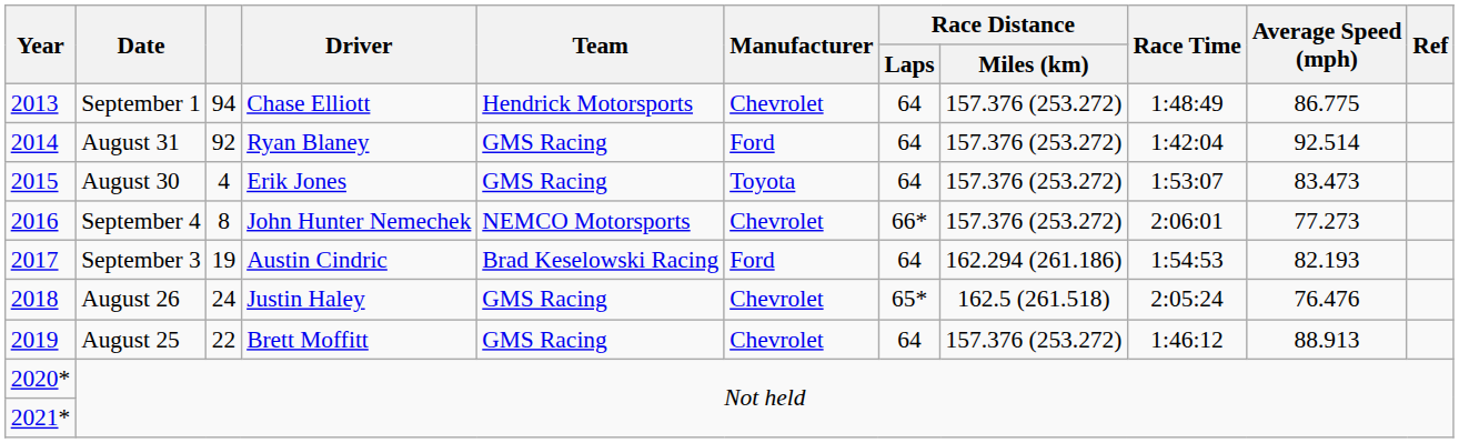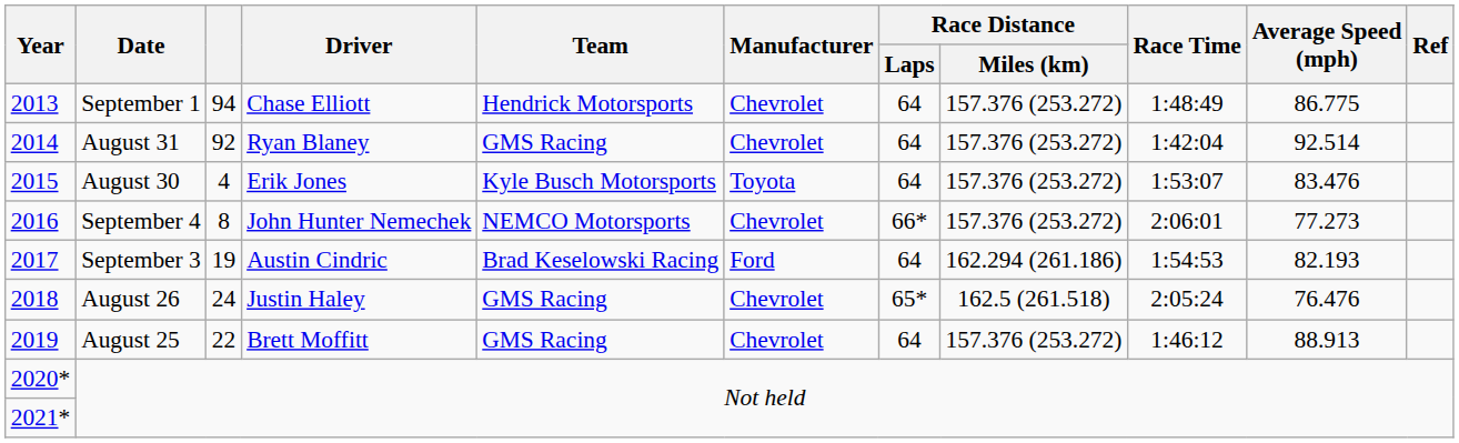2014 | Manufacturer: Ford -> Chevrolet
2015 | Team: GMS Racing -> Kyle Busch Motorsports
2015 | Average Speed (mph): 83.473 -> 83.476
